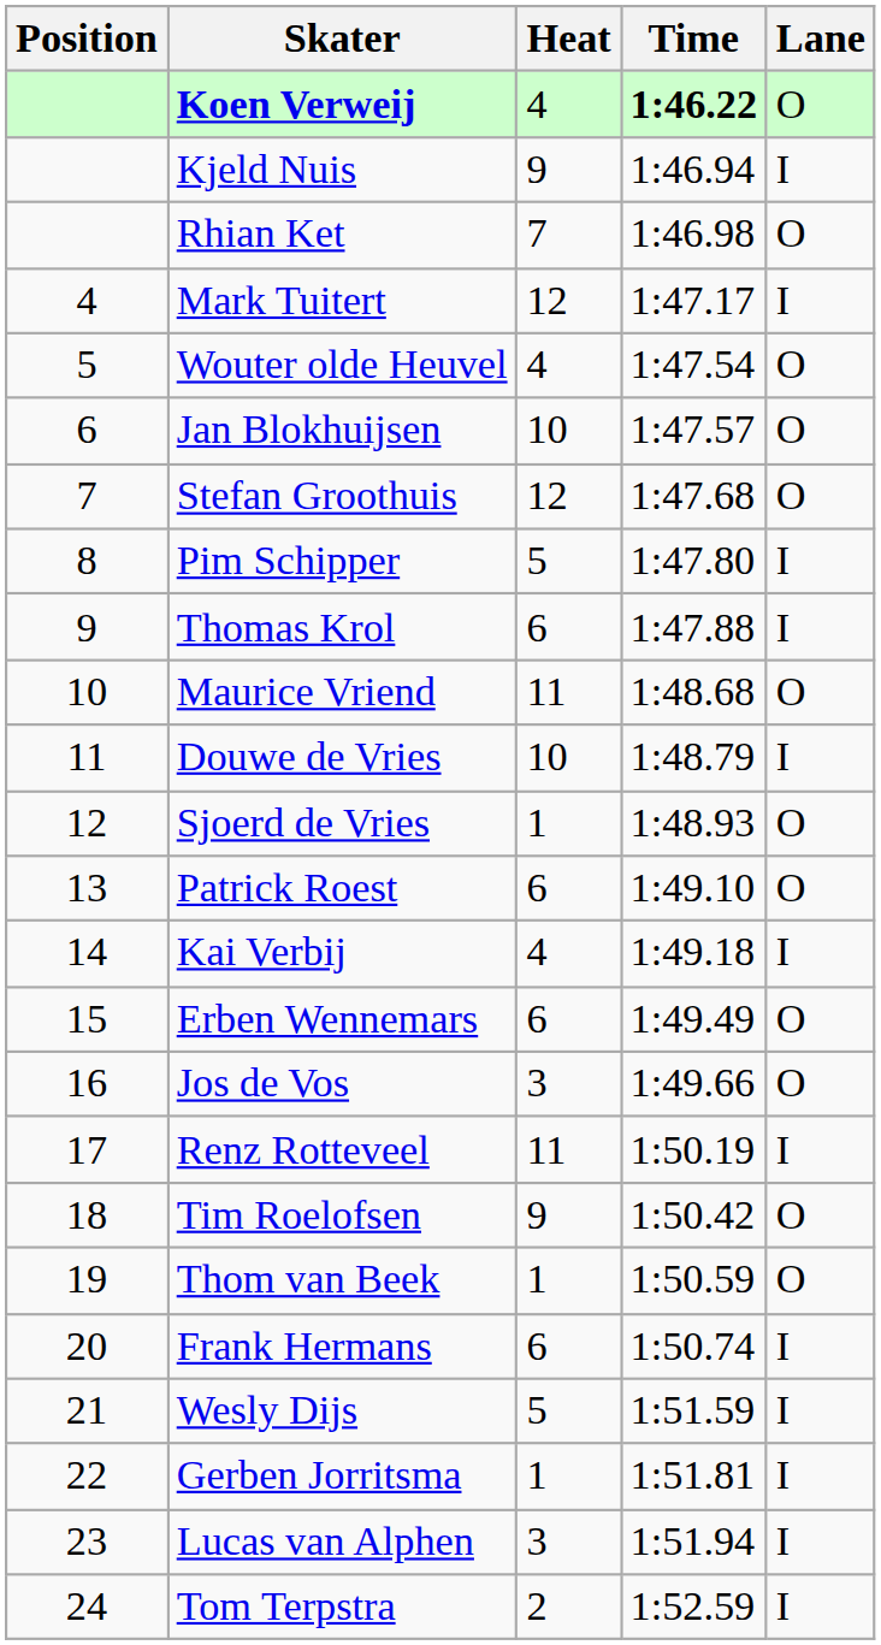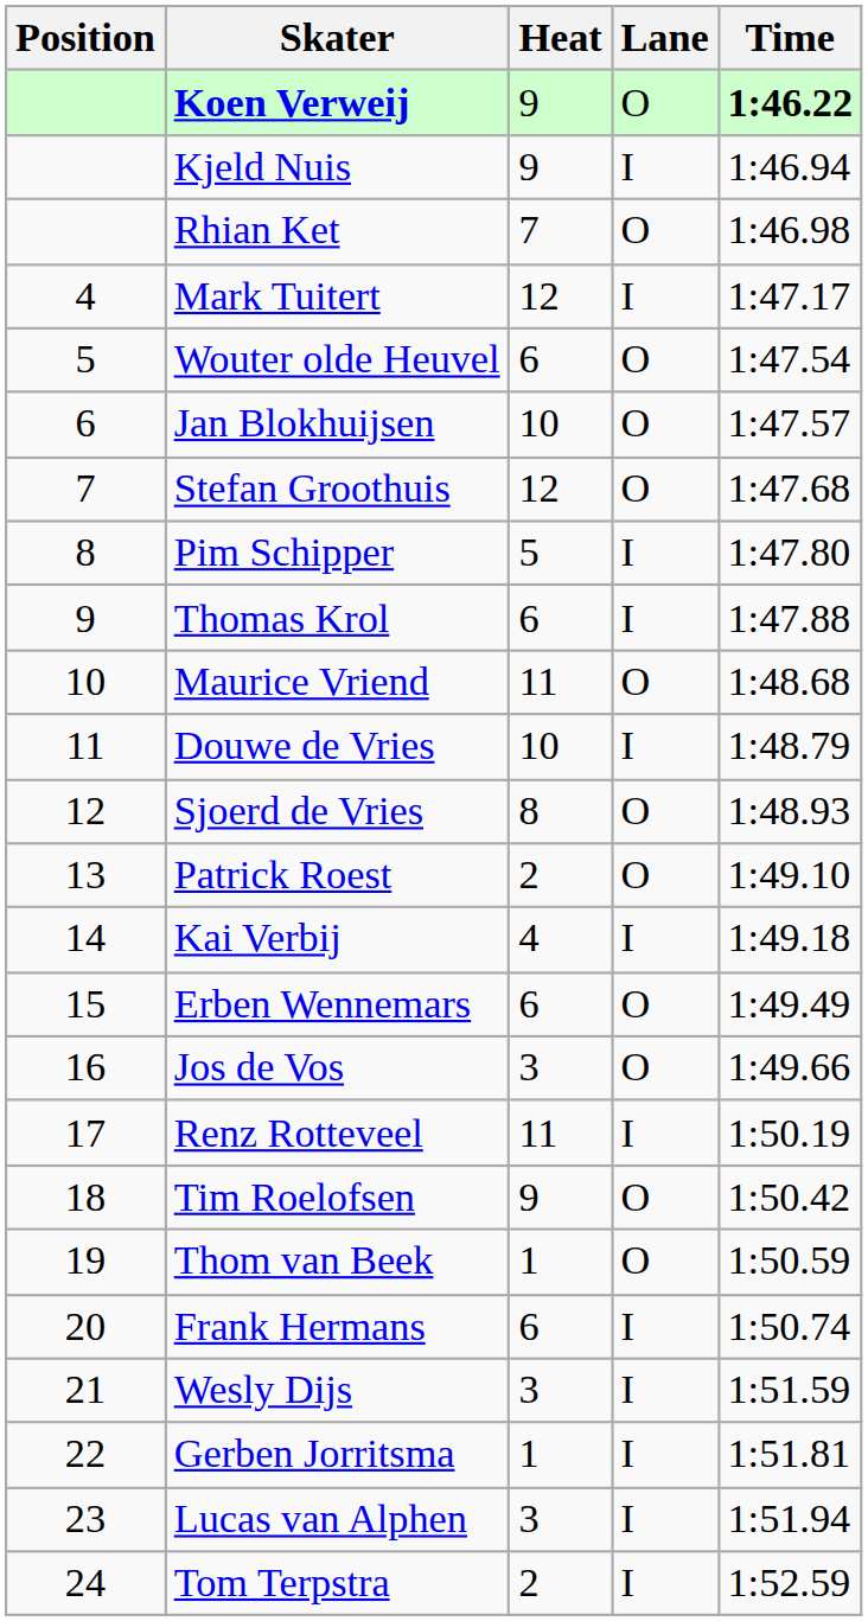columns swapped: Lane <-> Time
Koen Verweij | Heat: 4 -> 9
Wouter olde Heuvel | Heat: 4 -> 6
Sjoerd de Vries | Heat: 1 -> 8
Patrick Roest | Heat: 6 -> 2
Wesly Dijs | Heat: 5 -> 3
